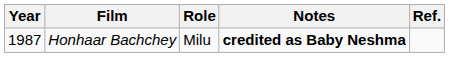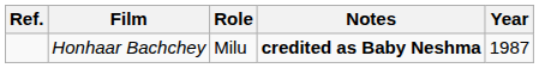columns swapped: Year <-> Ref.
